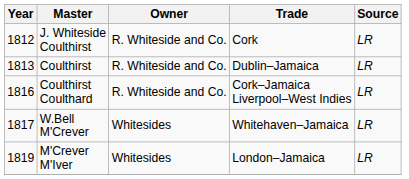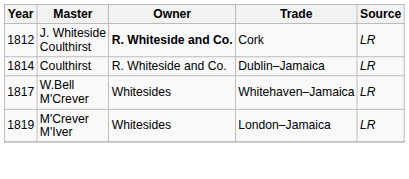J. Whiteside Coulthirst | Owner: normal -> bold
Coulthirst | Year: 1813 -> 1814
- row: 1816 | Coulthirst Coulthard | R. Whiteside and Co. | Cork–Jamaica Liverpool–West Indies | LR
